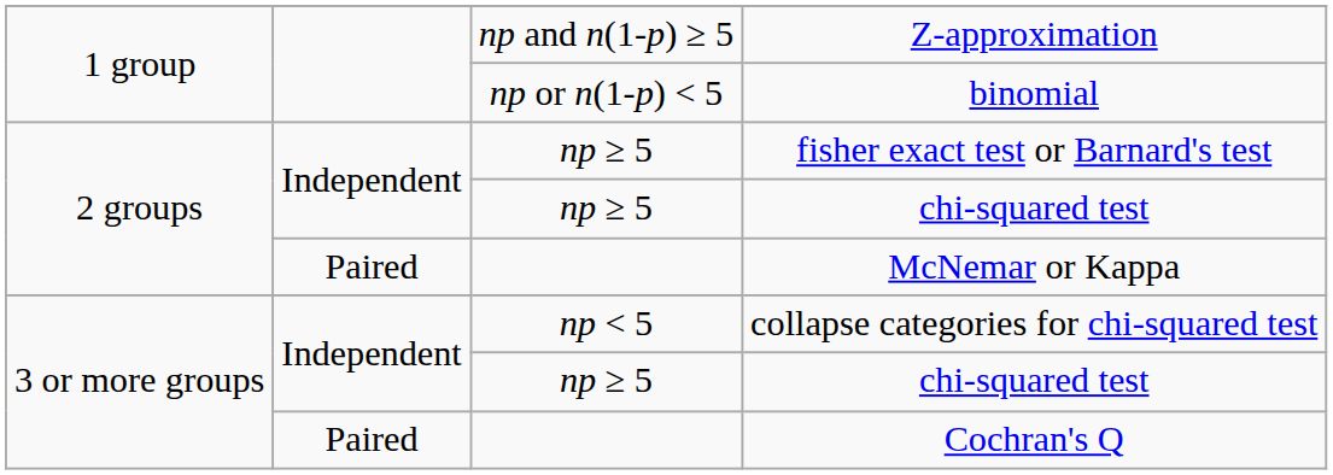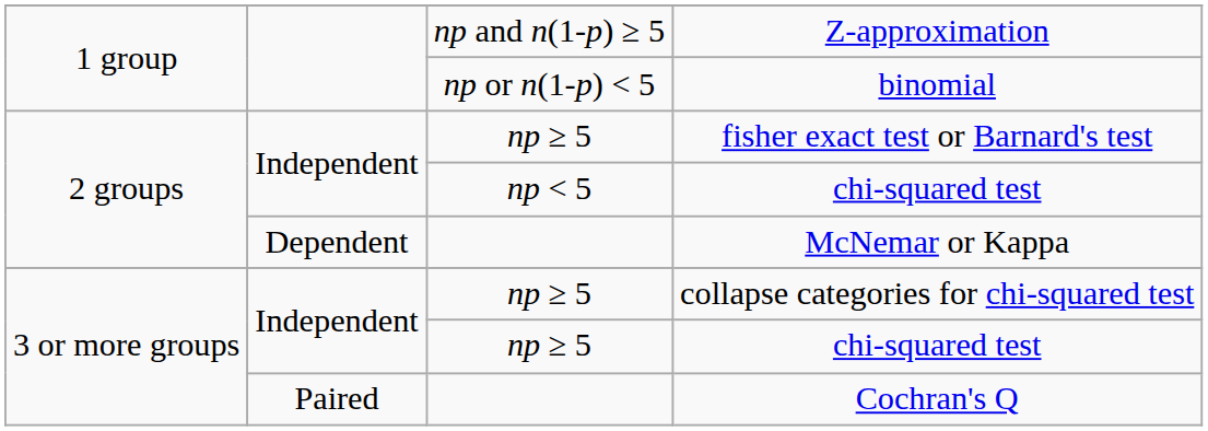2 groups / chi-squared test | column 3: np ≥ 5 -> np < 5
McNemar or Kappa | column 2: Paired -> Dependent
collapse categories for chi-squared test | column 3: np < 5 -> np ≥ 5
